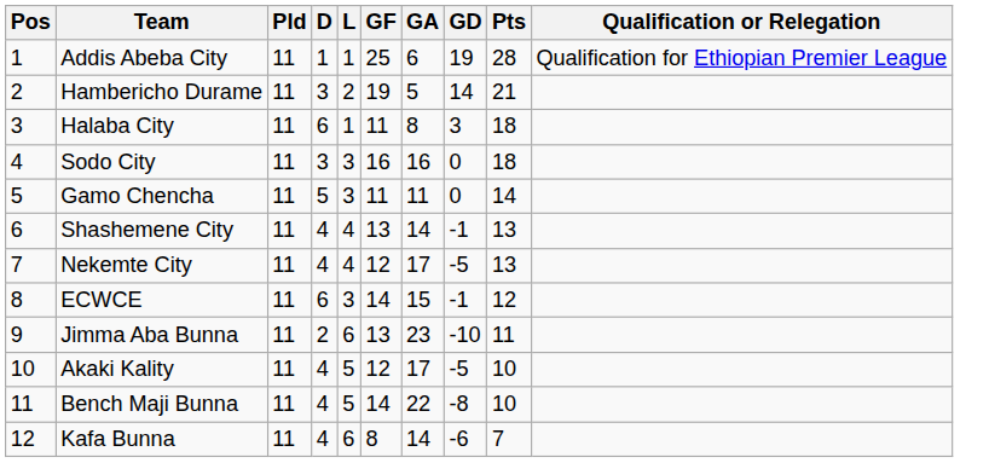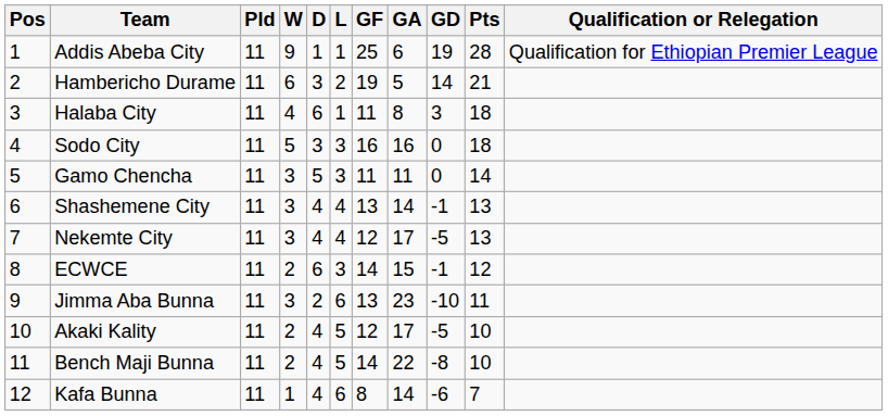+ column: W | 9 | 6 | 4 | 5 | 3 | 3 | 3 | 2 | 3 | 2 | 2 | 1
